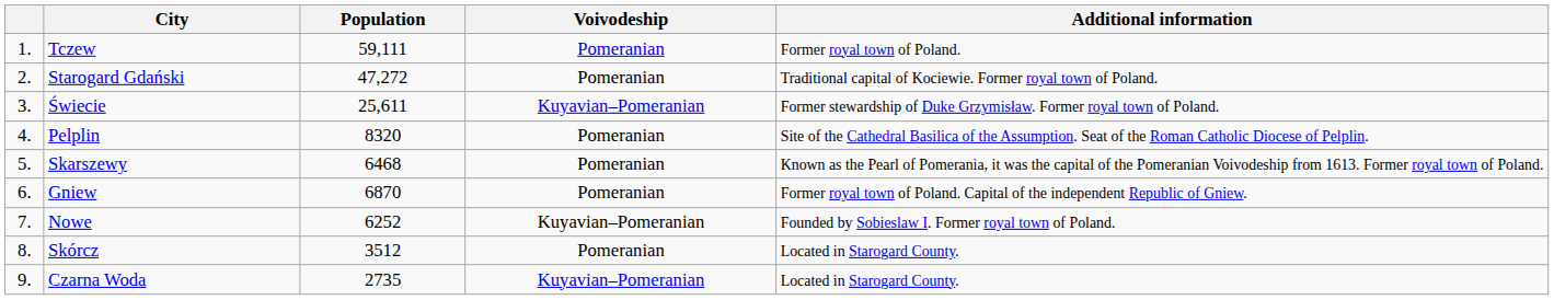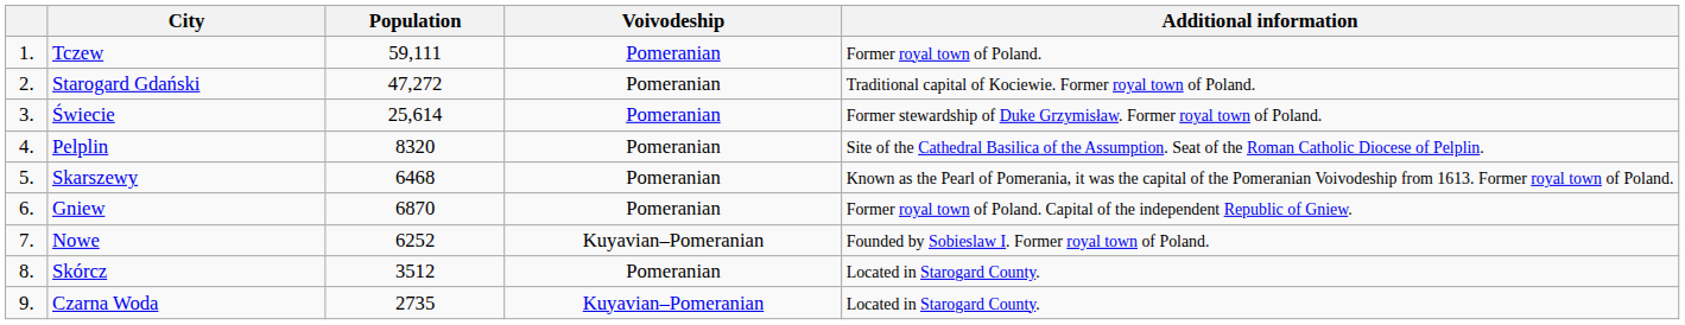Świecie | Population: 25,611 -> 25,614
Świecie | Voivodeship: Kuyavian–Pomeranian -> Pomeranian
